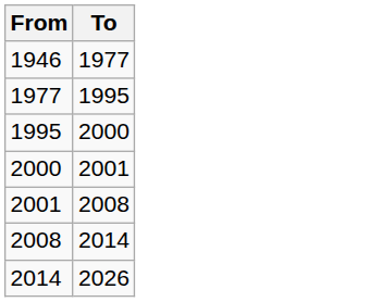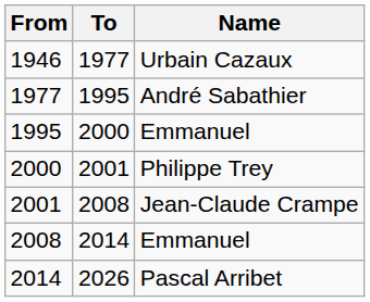+ column: Name | Urbain Cazaux | André Sabathier | Emmanuel | Philippe Trey | Jean-Claude Crampe | Emmanuel | Pascal Arribet
